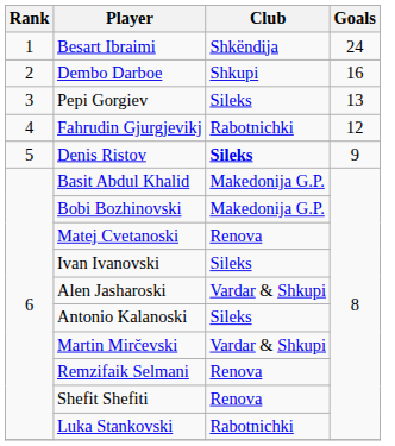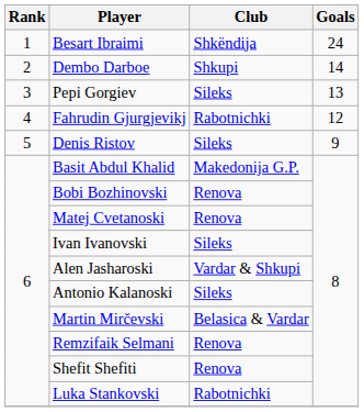Dembo Darboe | Goals: 16 -> 14
Denis Ristov | Club: bold -> normal
Bobi Bozhinovski | Club: Makedonija G.P. -> Renova
Martin Mirčevski | Club: Vardar & Shkupi -> Belasica & Vardar
